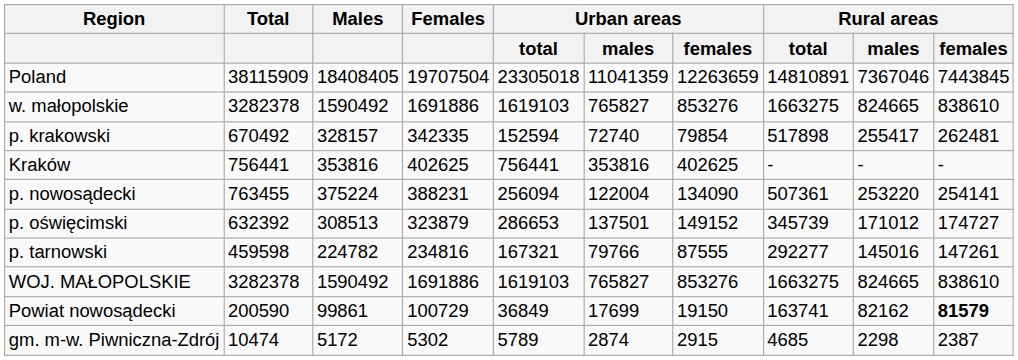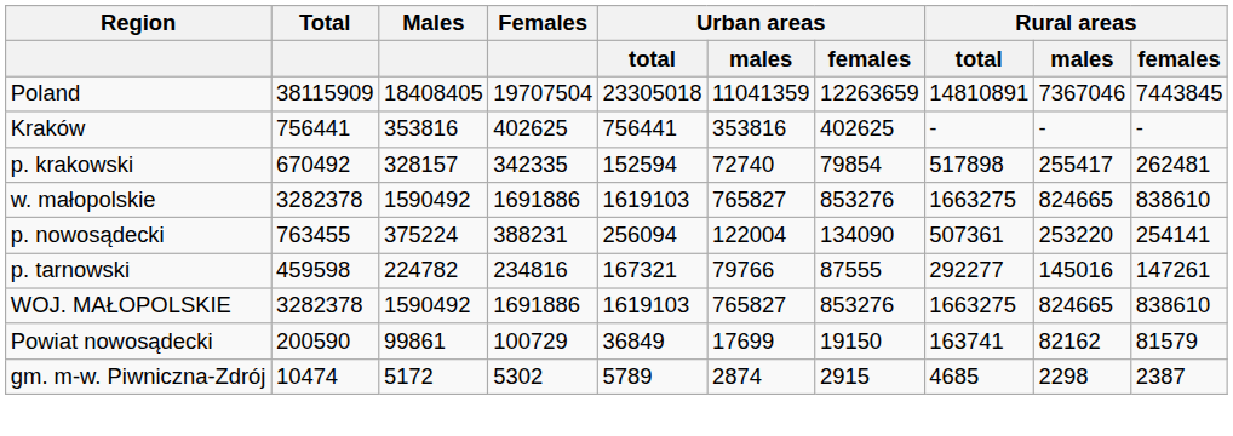rows swapped: w. małopolskie <-> Kraków
- row: p. oświęcimski | 632392 | 308513 | 323879 | 286653 | 137501 | 149152 | 345739 | 171012 | 174727
Powiat nowosądecki | Rural areas / females: bold -> normal
